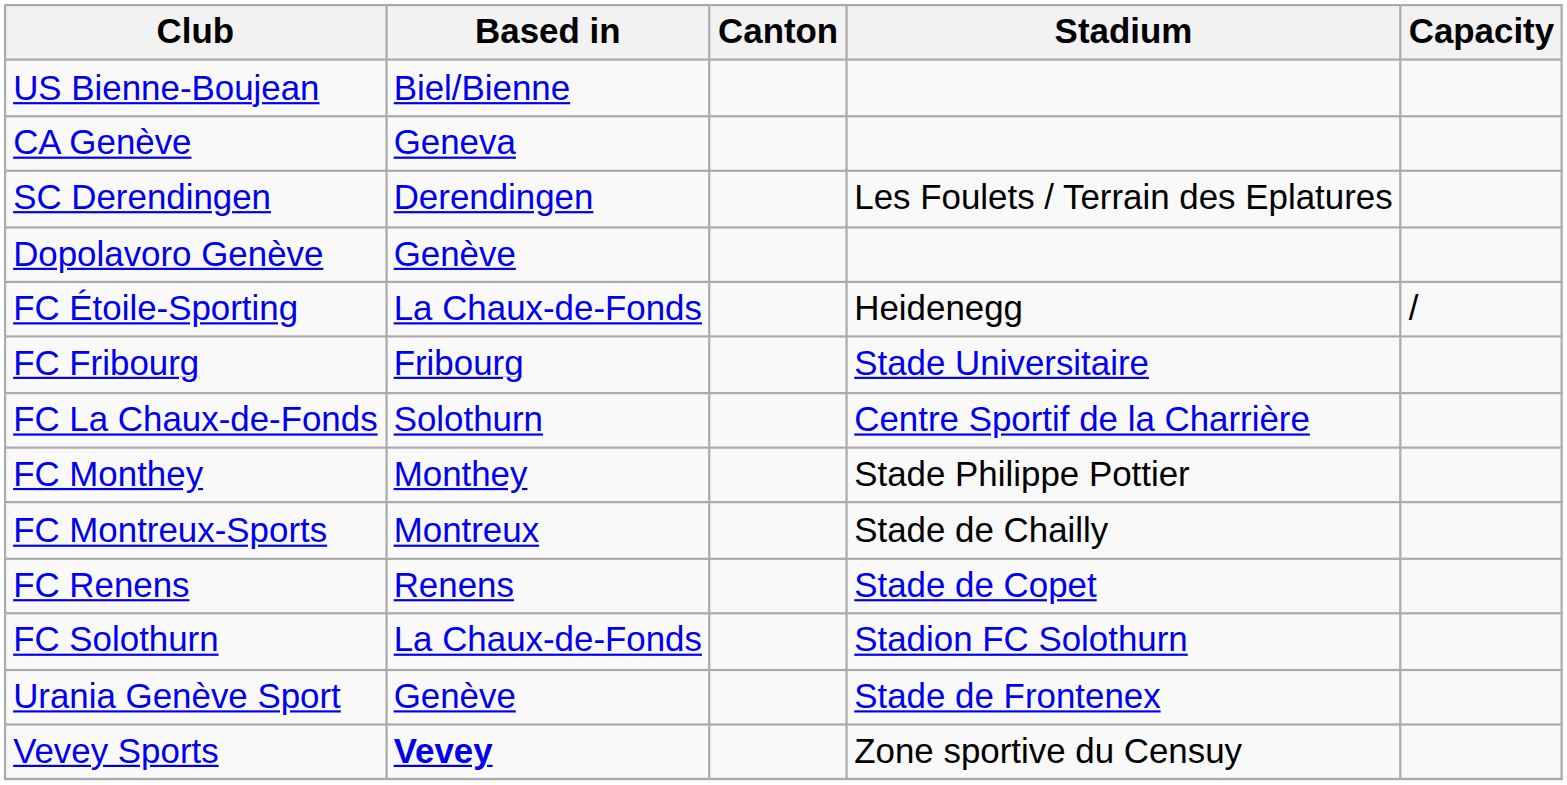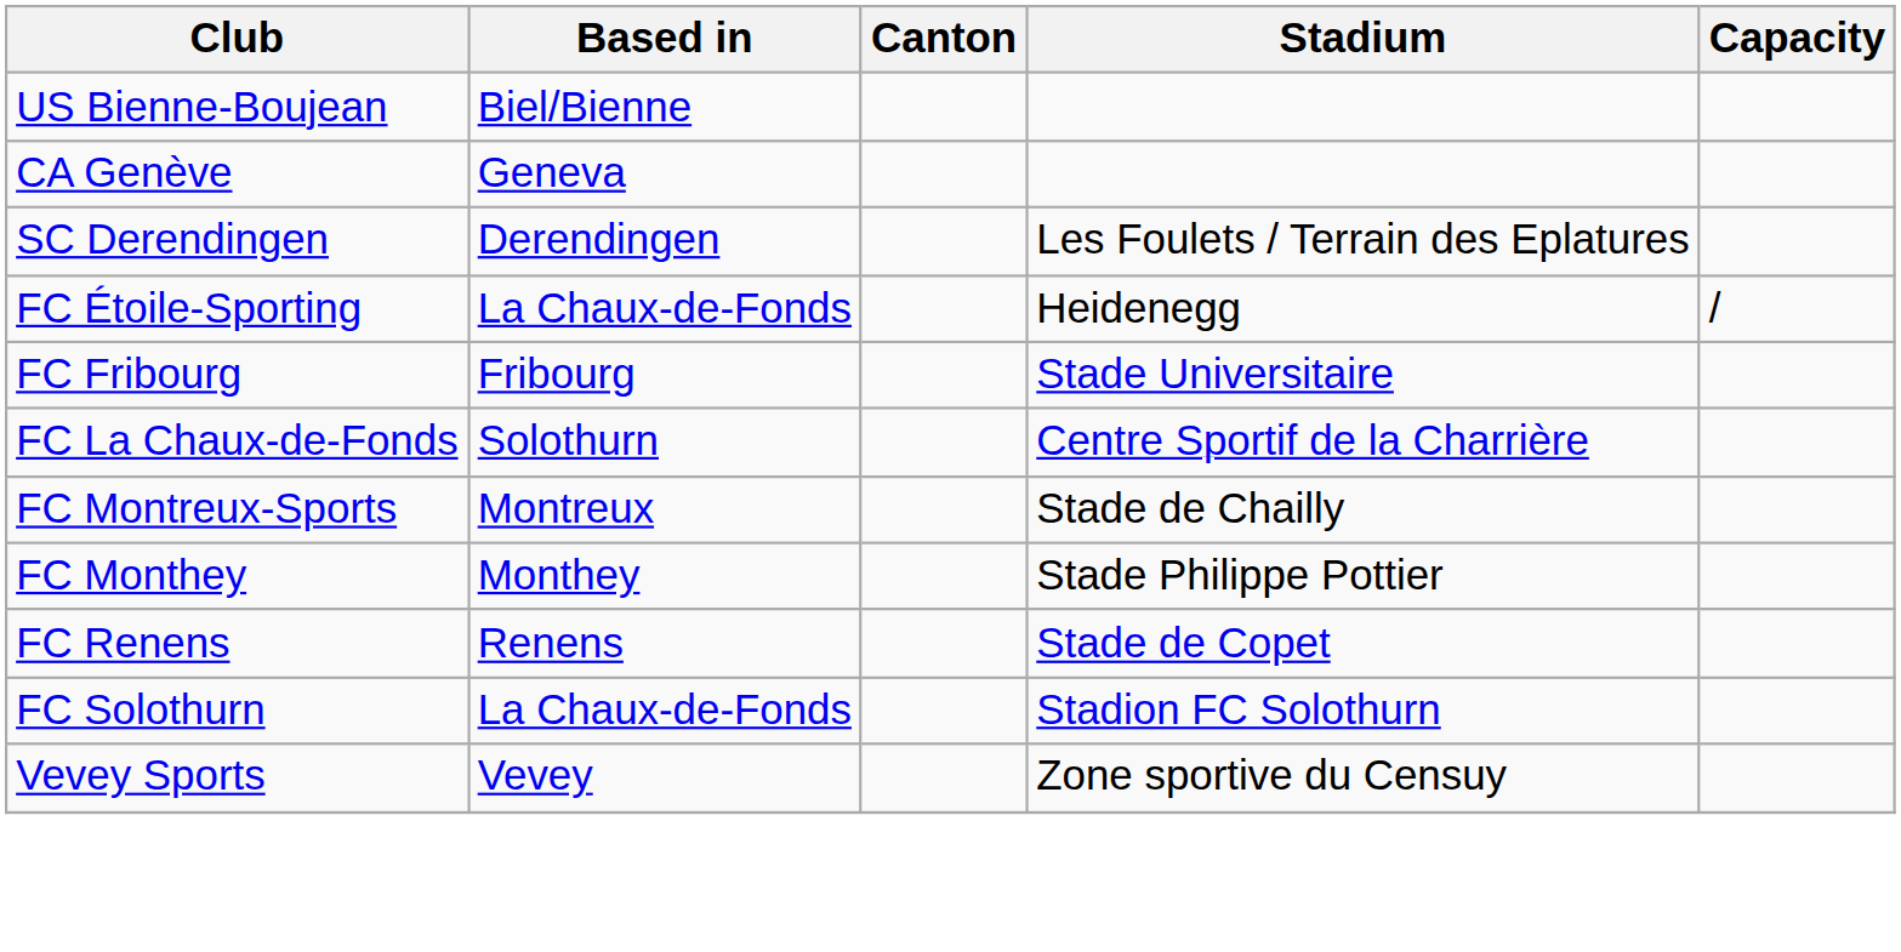- row: Dopolavoro Genève | Genève
rows swapped: FC Monthey <-> FC Montreux-Sports
- row: Urania Genève Sport | Genève | Stade de Frontenex
Vevey Sports | Based in: bold -> normal
